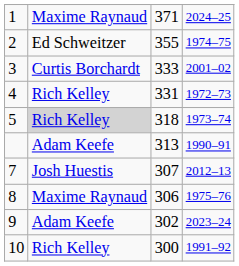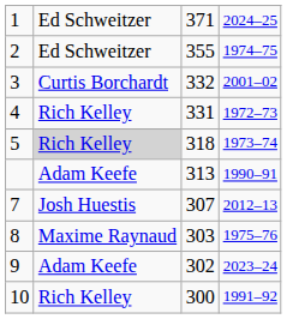1 | column 2: Maxime Raynaud -> Ed Schweitzer
3 | column 3: 333 -> 332
8 | column 3: 306 -> 303
